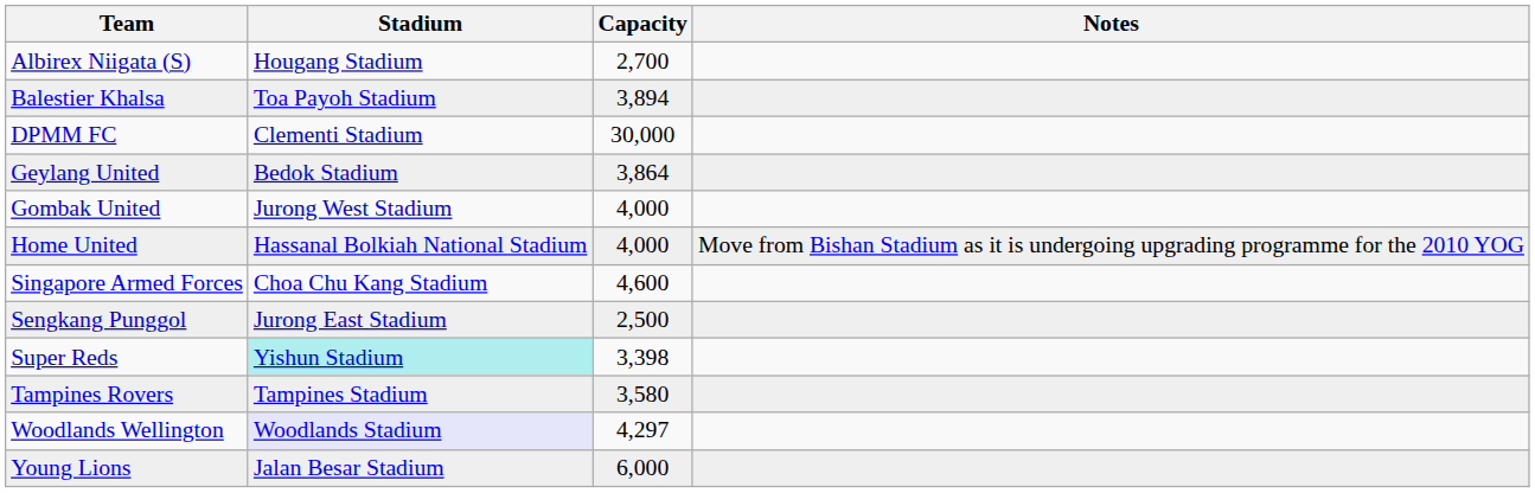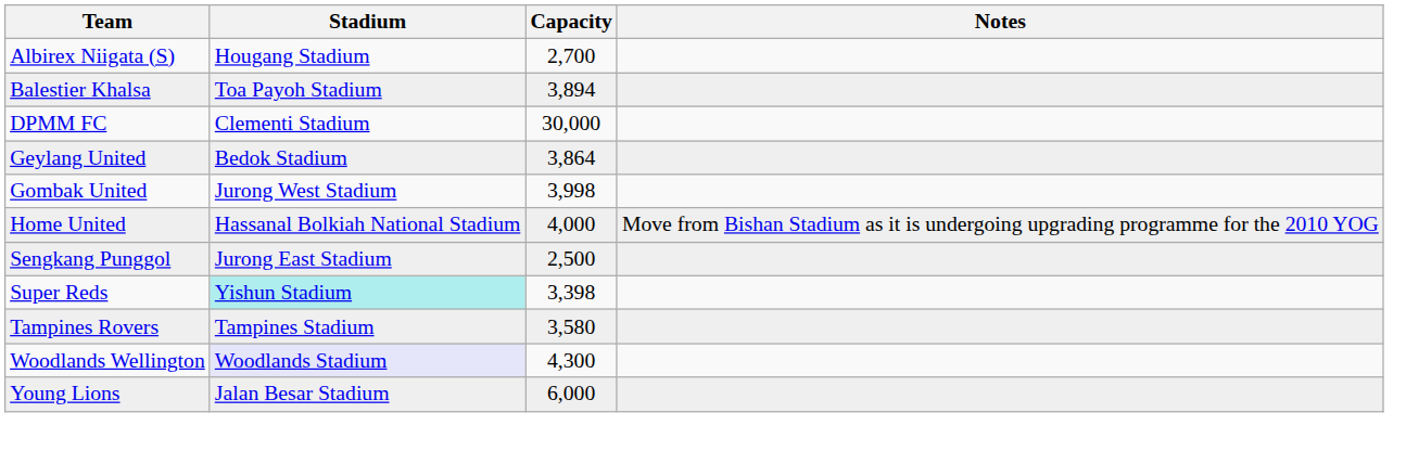Gombak United | Capacity: 4,000 -> 3,998
- row: Singapore Armed Forces | Choa Chu Kang Stadium | 4,600
Woodlands Wellington | Capacity: 4,297 -> 4,300
